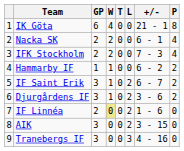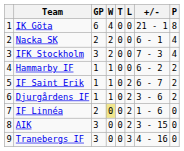IFK Stockholm | GP: 2 -> 3
IF Saint Erik | GP: 3 -> 1
Djurgårdens IF | GP: 3 -> 1
